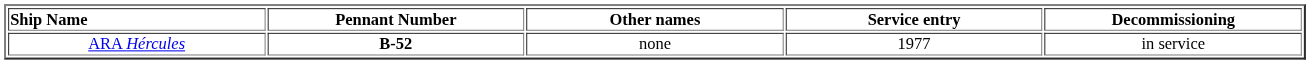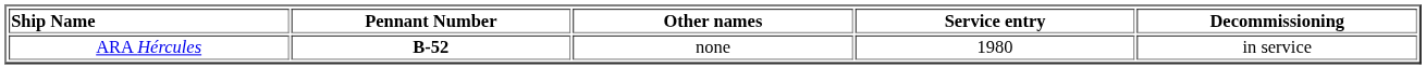ARA Hércules | Service entry: 1977 -> 1980
